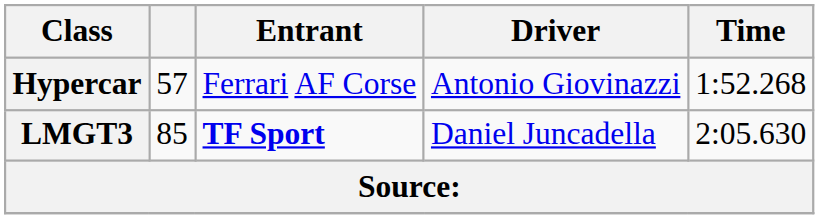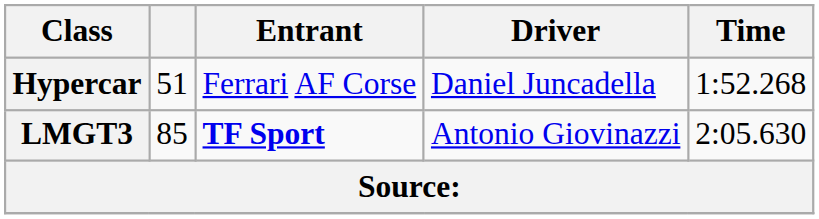Hypercar | column 2: 57 -> 51
Hypercar | Driver: Antonio Giovinazzi -> Daniel Juncadella
LMGT3 | Driver: Daniel Juncadella -> Antonio Giovinazzi
